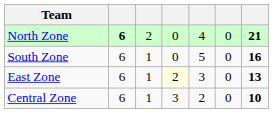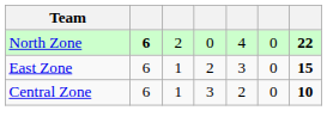North Zone | column 7: 21 -> 22
- row: South Zone | 6 | 1 | 0 | 5 | 0 | 16
East Zone | column 4: lightyellow background -> no background
East Zone | column 7: 13 -> 15
